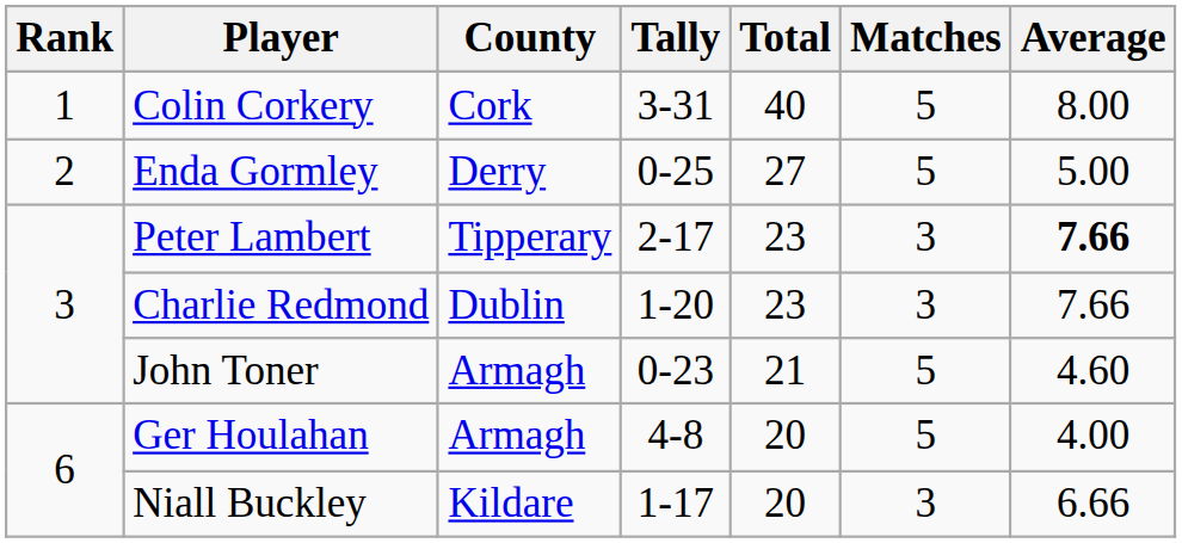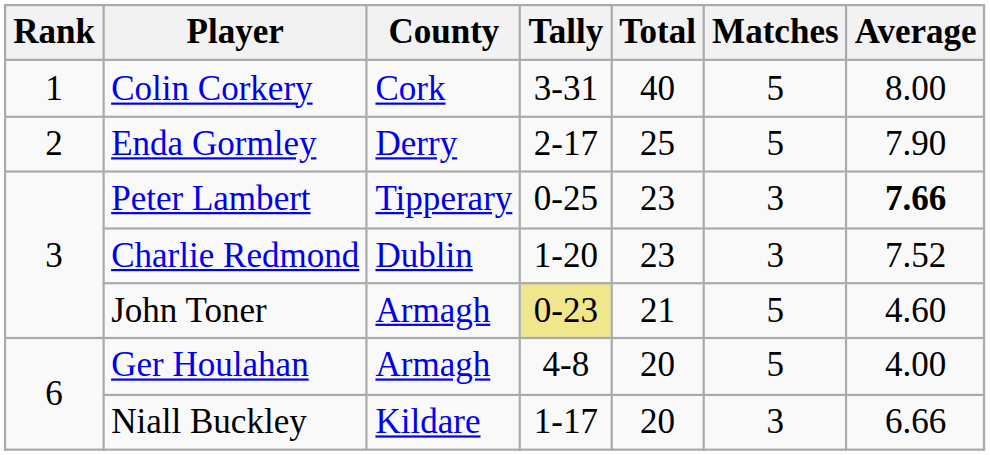Enda Gormley | Tally: 0-25 -> 2-17
Enda Gormley | Total: 27 -> 25
Enda Gormley | Average: 5.00 -> 7.90
Peter Lambert | Tally: 2-17 -> 0-25
Charlie Redmond | Average: 7.66 -> 7.52
John Toner | Tally: no background -> khaki background
